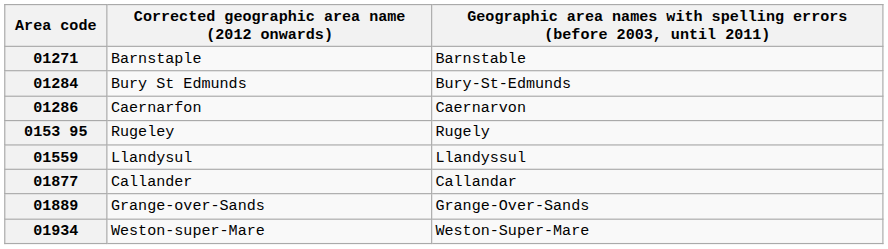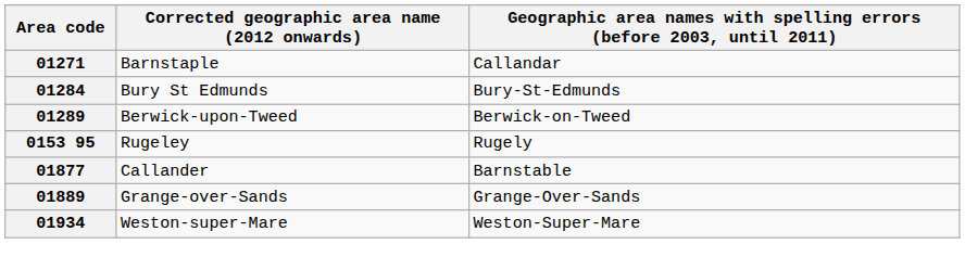01271 | column 3: Barnstable -> Callandar
- row: 01286 | Caernarfon | Caernarvon
+ row: 01289 | Berwick-upon-Tweed | Berwick-on-Tweed
- row: 01559 | Llandysul | Llandyssul
01877 | column 3: Callandar -> Barnstable
